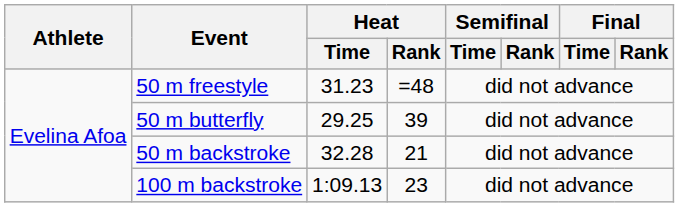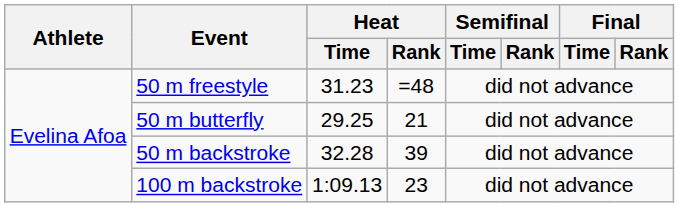50 m butterfly | Heat / Rank: 39 -> 21
50 m backstroke | Heat / Rank: 21 -> 39
